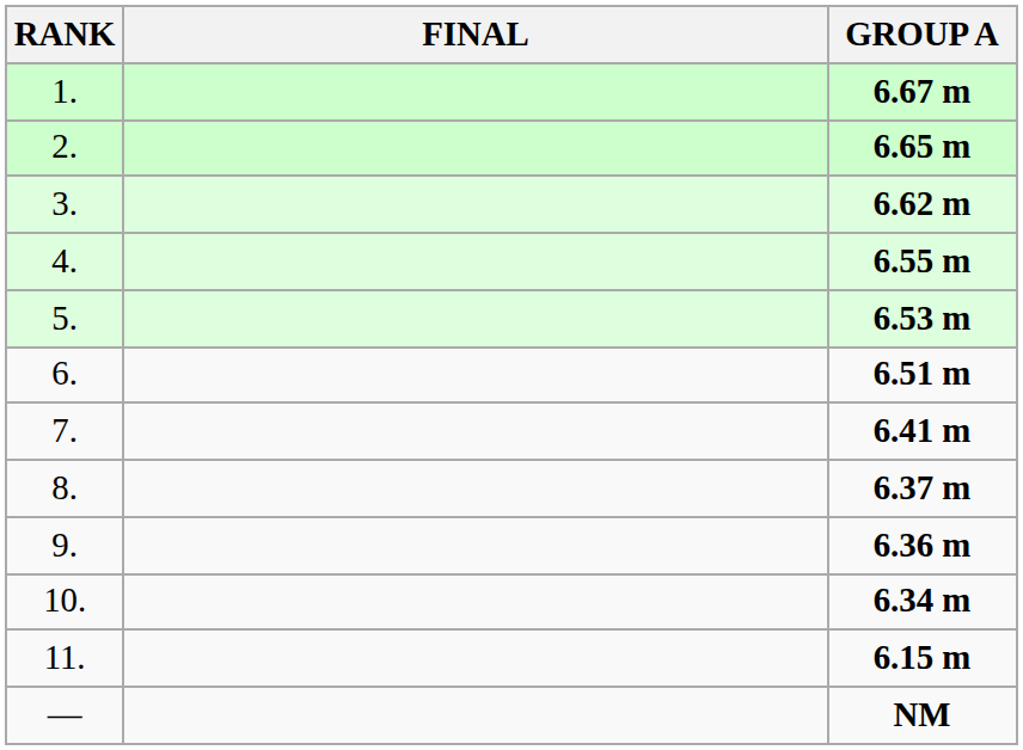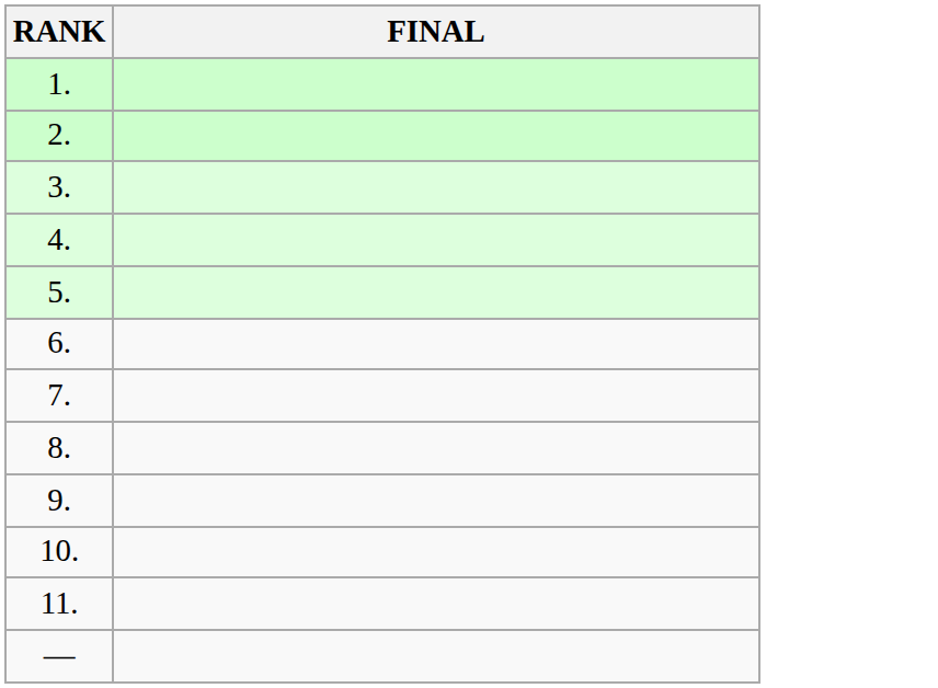- column: GROUP A | 6.67 m | 6.65 m | 6.62 m | 6.55 m | 6.53 m | 6.51 m | 6.41 m | 6.37 m | 6.36 m | 6.34 m | 6.15 m | NM
